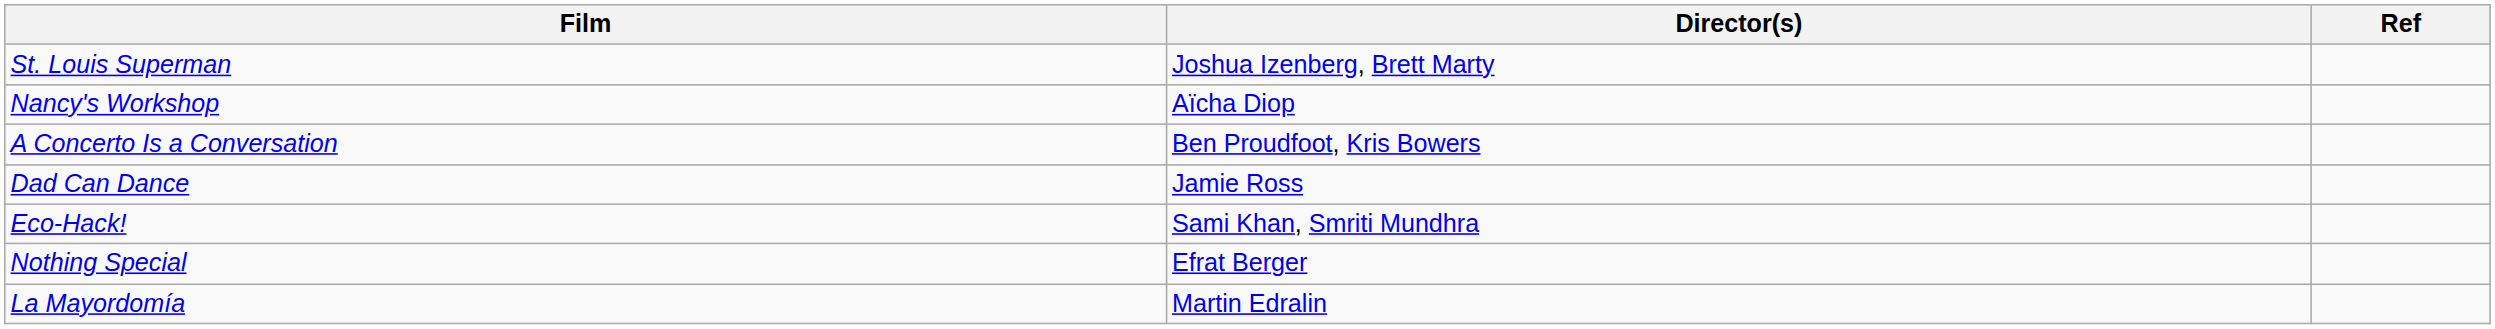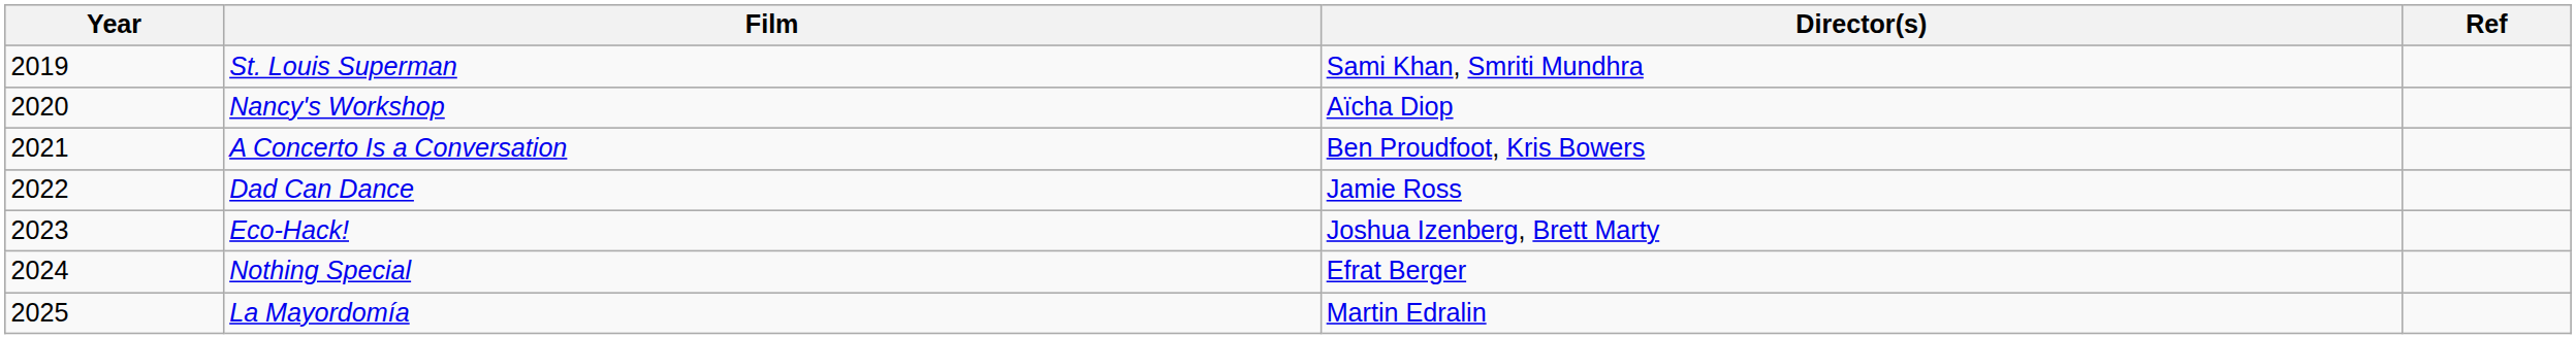+ column: Year | 2019 | 2020 | 2021 | 2022 | 2023 | 2024 | 2025
St. Louis Superman | Director(s): Joshua Izenberg, Brett Marty -> Sami Khan, Smriti Mundhra
Eco-Hack! | Director(s): Sami Khan, Smriti Mundhra -> Joshua Izenberg, Brett Marty
